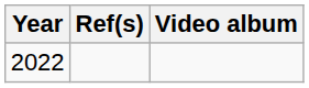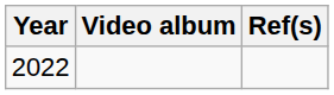columns swapped: Video album <-> Ref(s)
